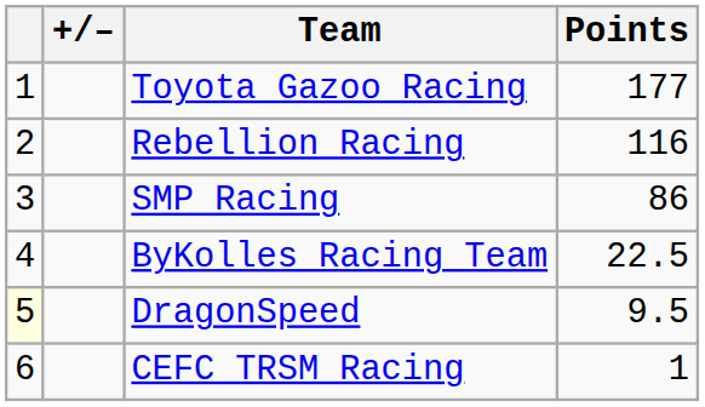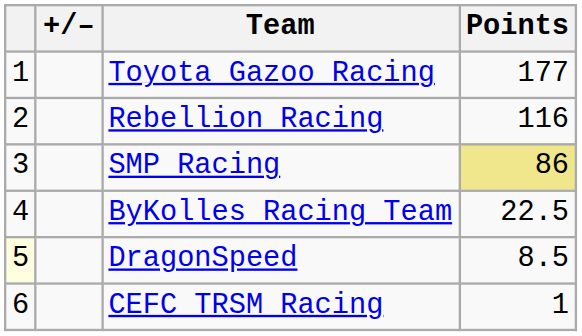SMP Racing | Points: no background -> khaki background
DragonSpeed | Points: 9.5 -> 8.5
